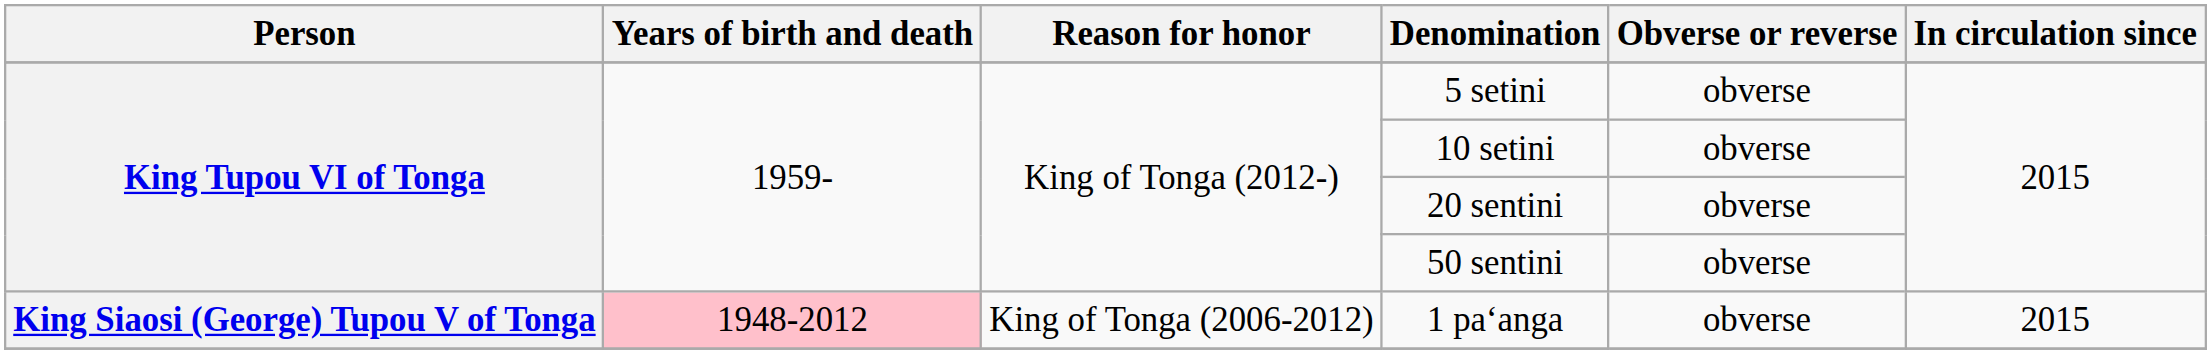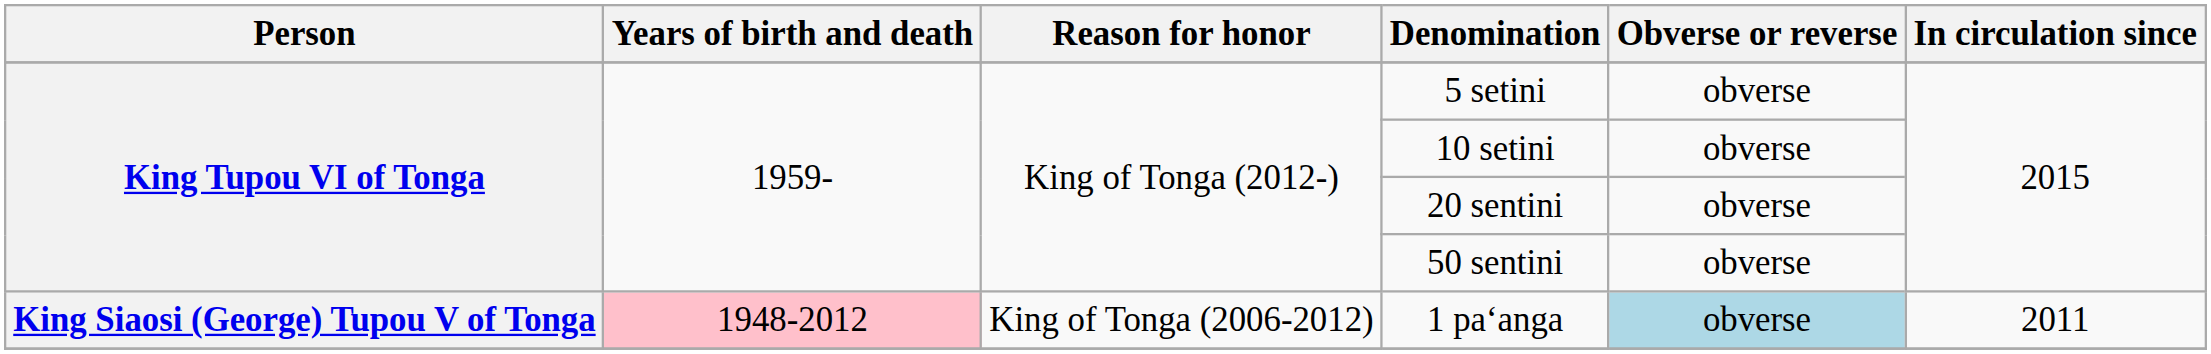1 paʻanga | Obverse or reverse: no background -> lightblue background
1 paʻanga | In circulation since: 2015 -> 2011
